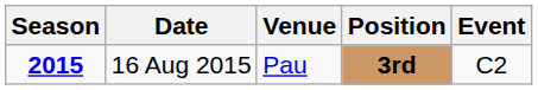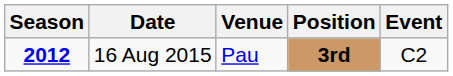16 Aug 2015 | Season: 2015 -> 2012
